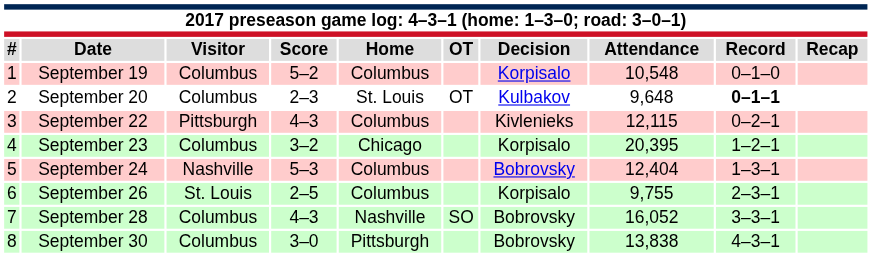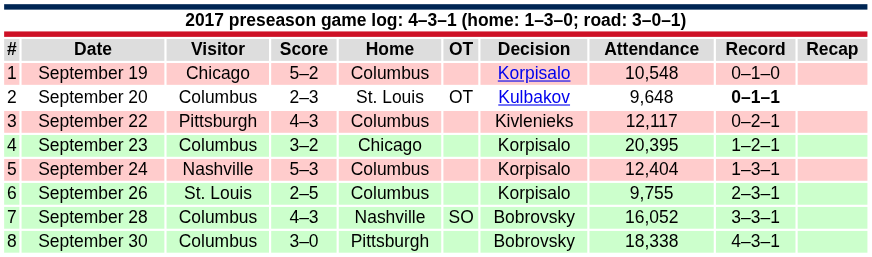September 19 | Visitor: Columbus -> Chicago
September 22 | Attendance: 12,115 -> 12,117
September 24 | Decision: Bobrovsky -> Korpisalo
September 30 | Attendance: 13,838 -> 18,338
